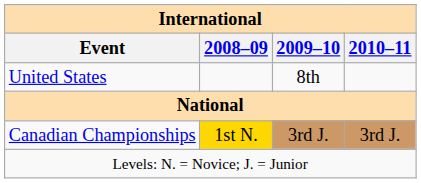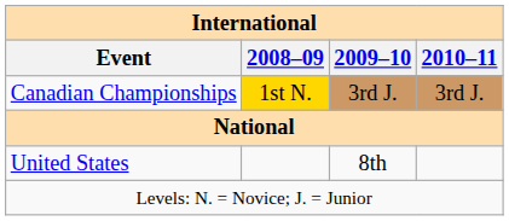rows swapped: United States <-> Canadian Championships
